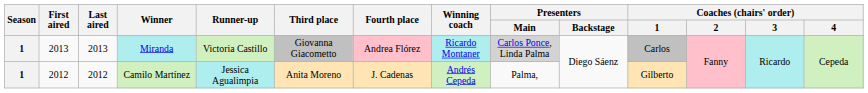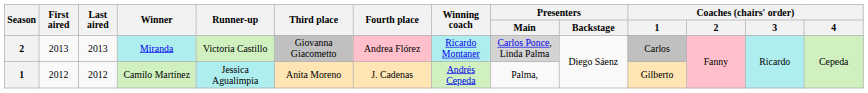Miranda | Season: 1 -> 2
